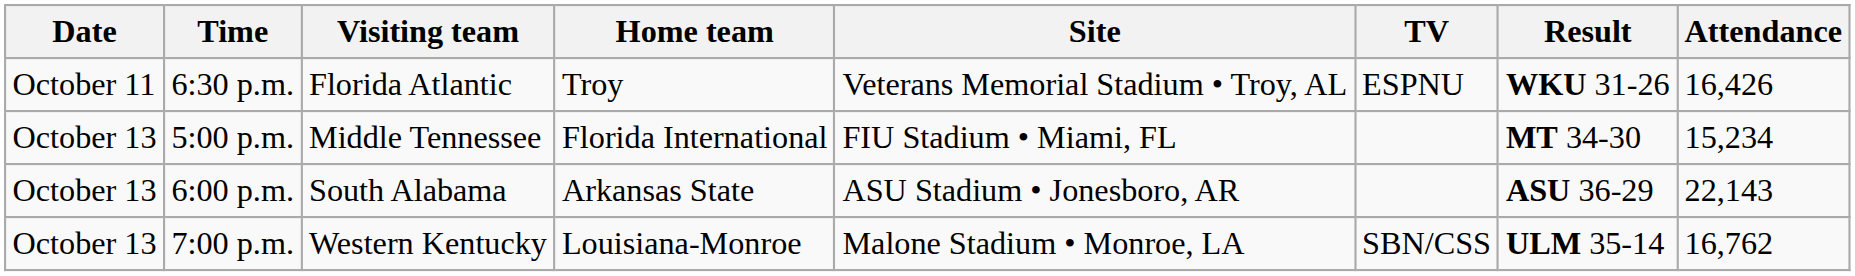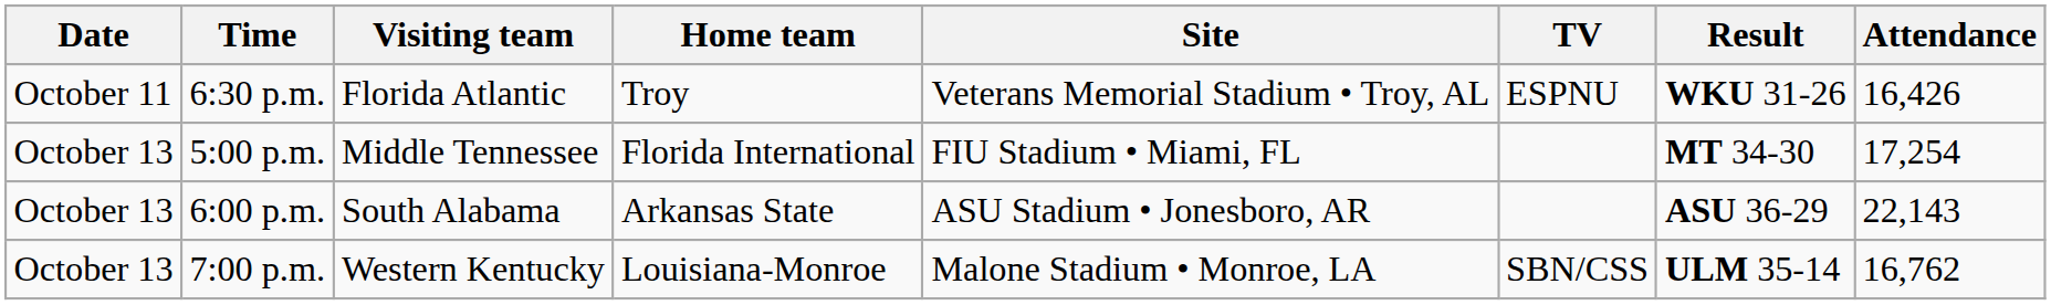5:00 p.m. | Attendance: 15,234 -> 17,254
